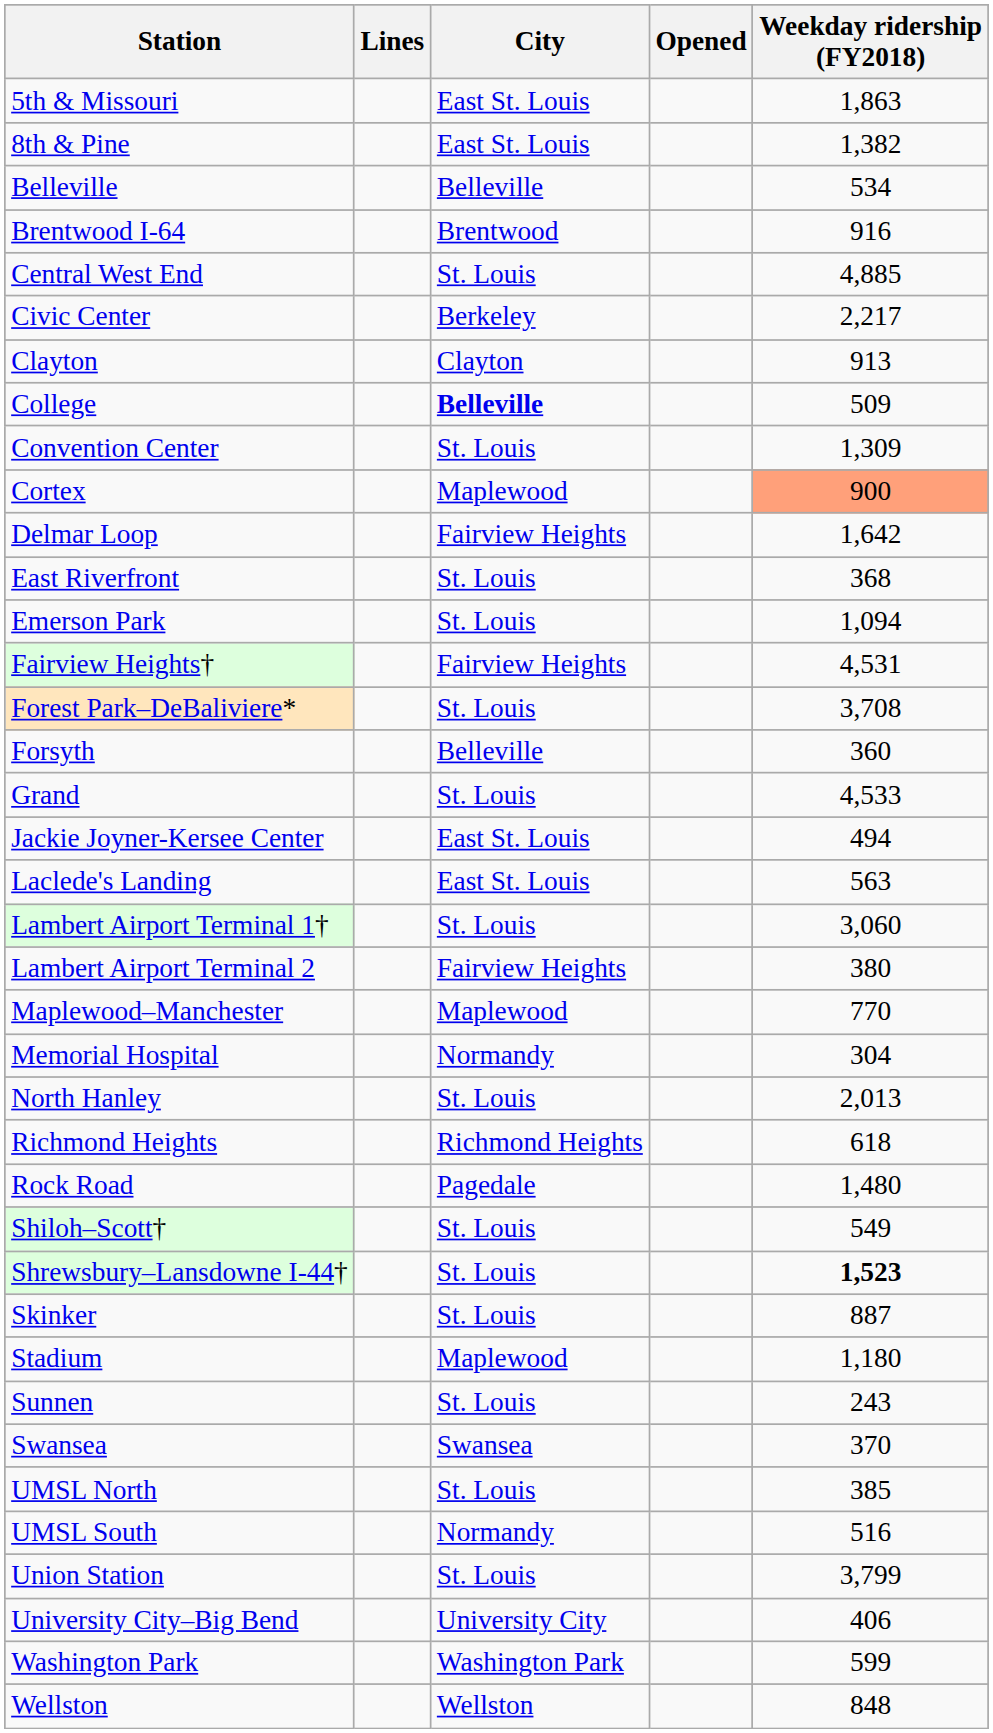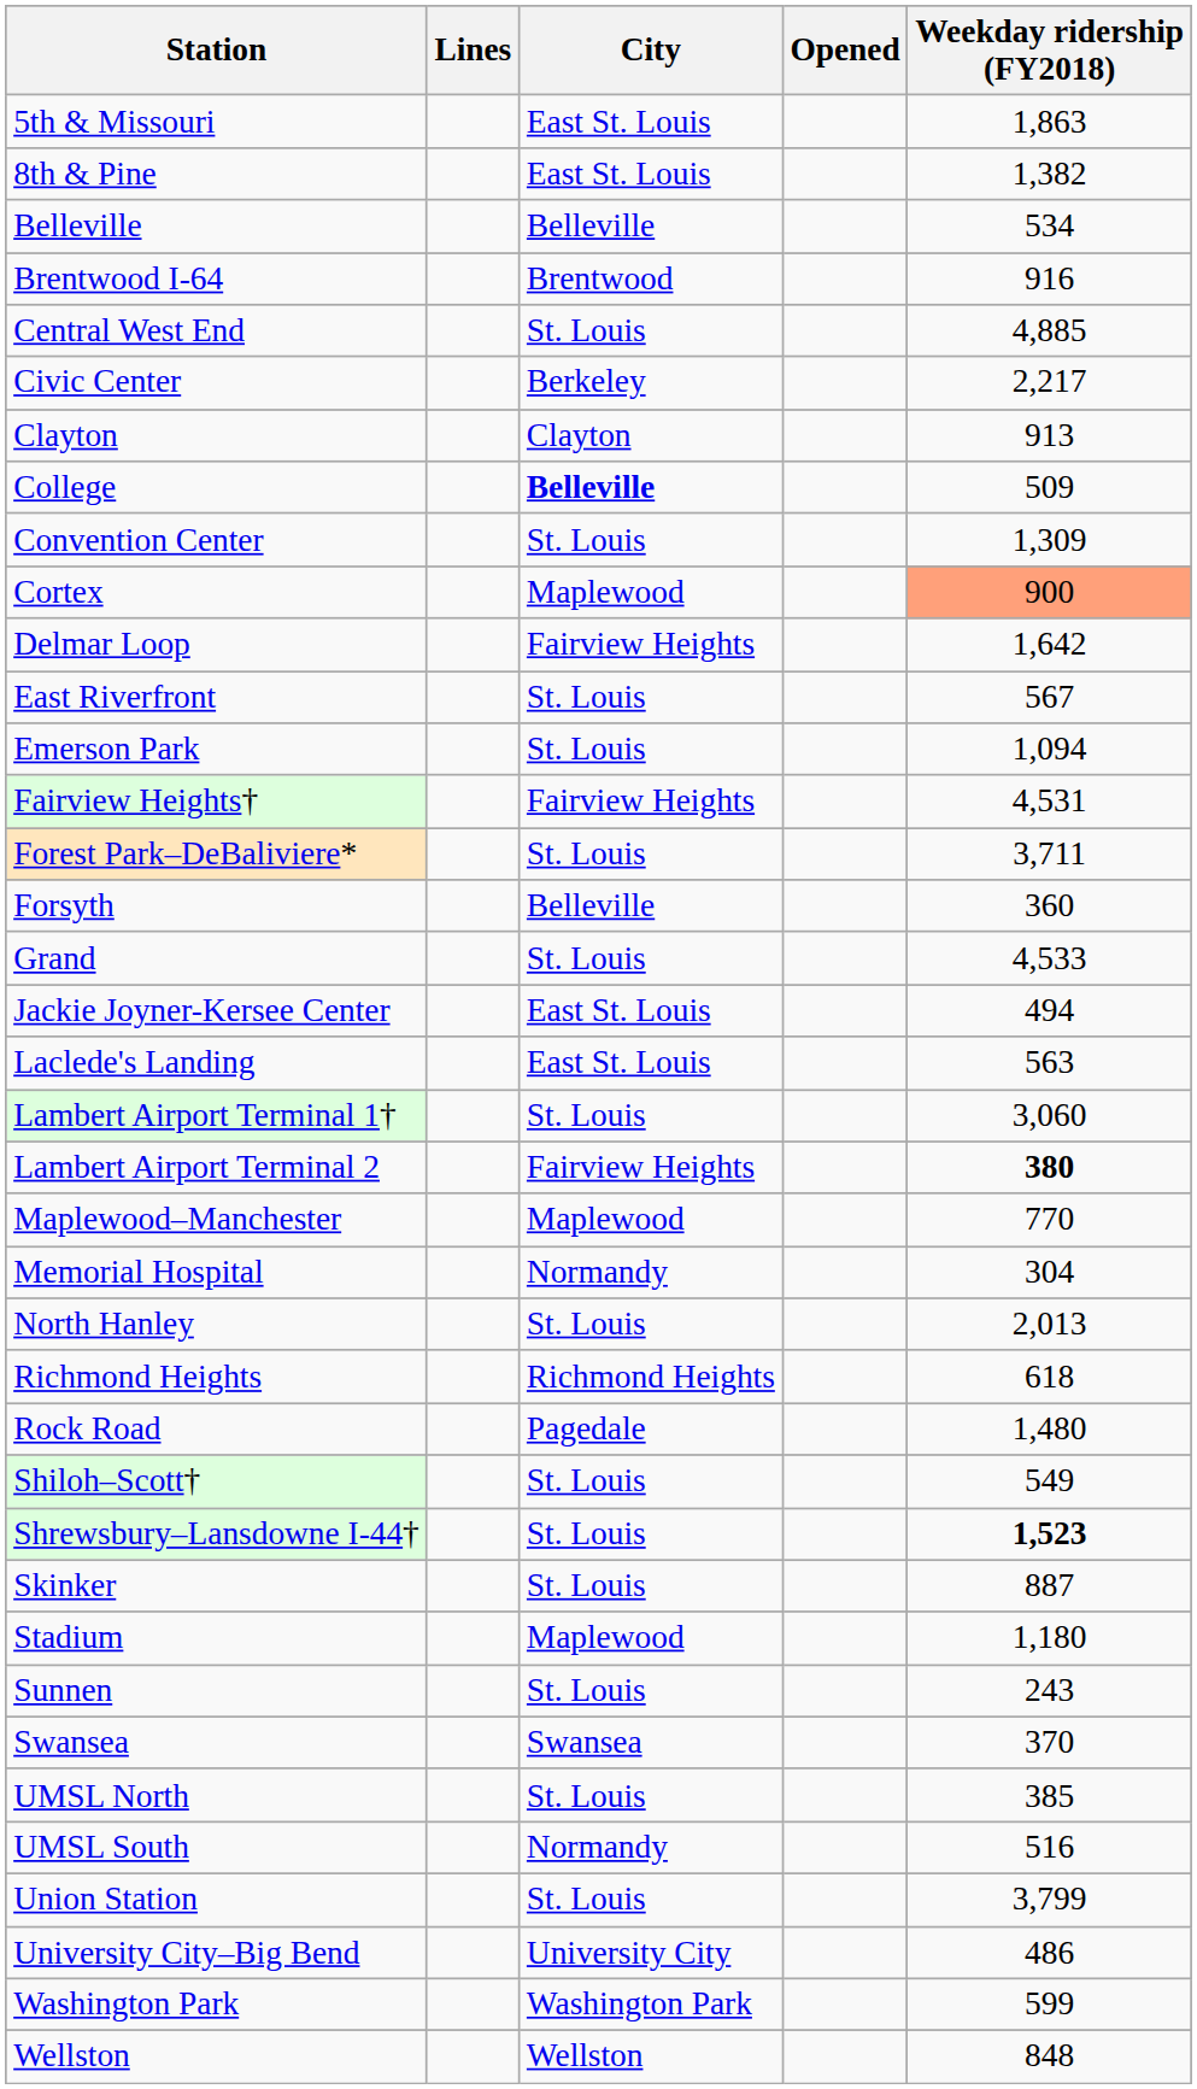East Riverfront | Weekday ridership (FY2018): 368 -> 567
Forest Park–DeBaliviere* | Weekday ridership (FY2018): 3,708 -> 3,711
Lambert Airport Terminal 2 | Weekday ridership (FY2018): normal -> bold
University City–Big Bend | Weekday ridership (FY2018): 406 -> 486
